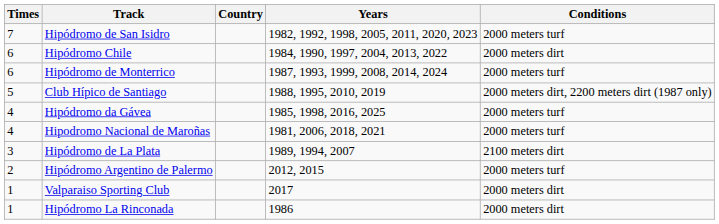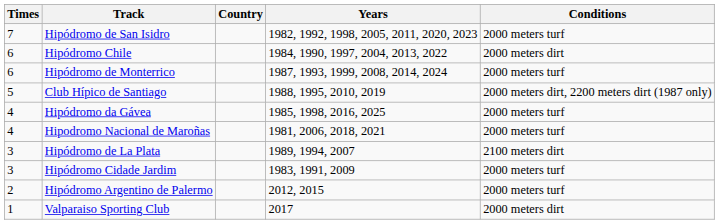+ row: 3 | Hipódromo Cidade Jardim | 1983, 1991, 2009 | 2000 meters turf
- row: 1 | Hipódromo La Rinconada | 1986 | 2000 meters dirt
